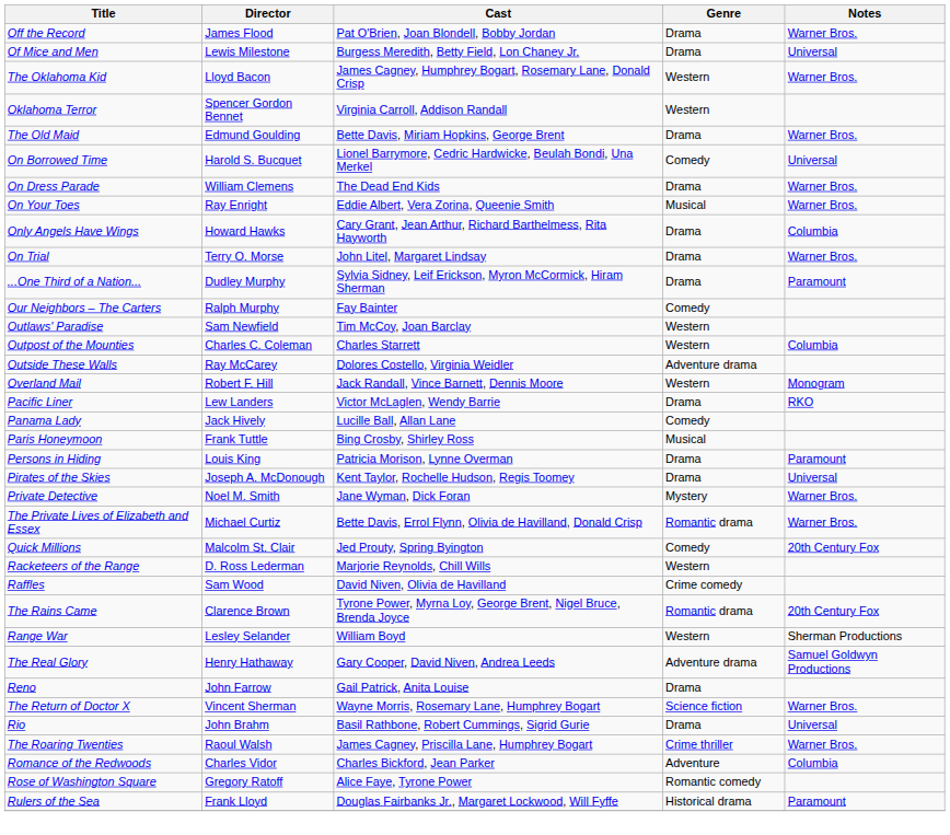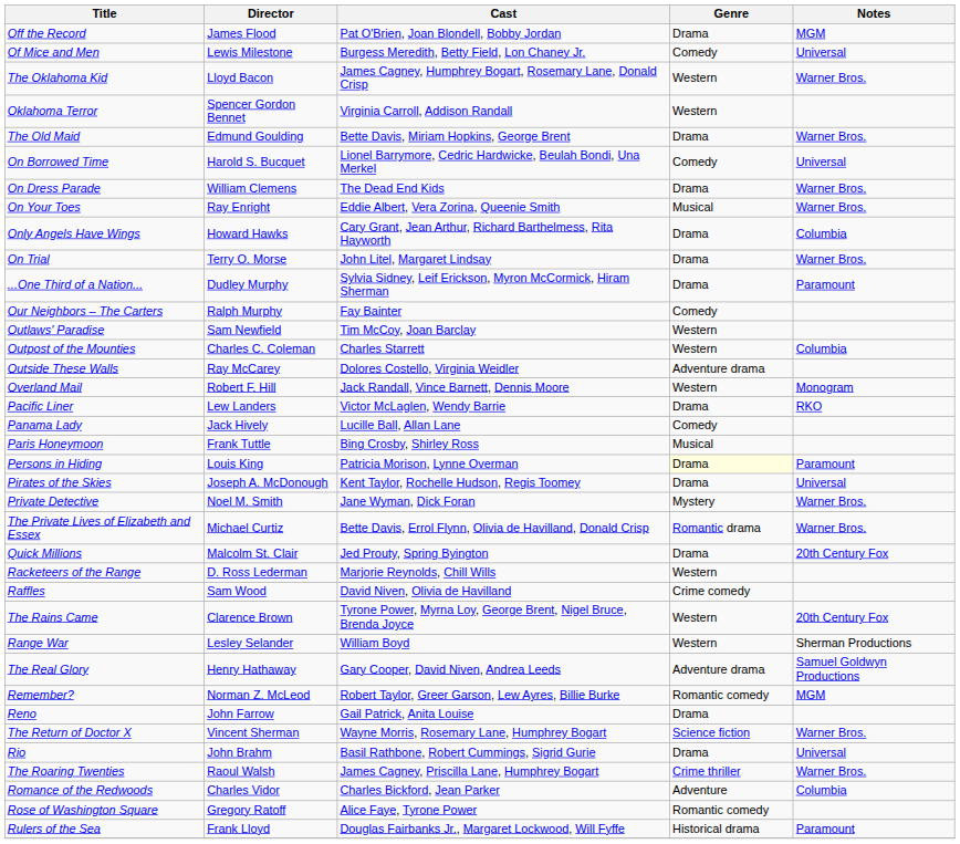Off the Record | Notes: Warner Bros. -> MGM
Of Mice and Men | Genre: Drama -> Comedy
Persons in Hiding | Genre: no background -> lightyellow background
Quick Millions | Genre: Comedy -> Drama
The Rains Came | Genre: Romantic drama -> Western
+ row: Remember? | Norman Z. McLeod | Robert Taylor, Greer Garson, Lew Ayres, Billie Burke | Romantic comedy | MGM
